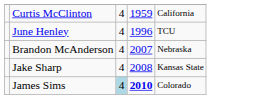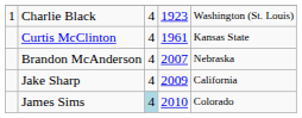+ row: 1 | Charlie Black | 4 | 1923 | Washington (St. Louis)
Curtis McClinton | column 4: 1959 -> 1961
Curtis McClinton | column 5: California -> Kansas State
- row: June Henley | 4 | 1996 | TCU
Jake Sharp | column 4: 2008 -> 2009
Jake Sharp | column 5: Kansas State -> California
James Sims | column 4: bold -> normal
